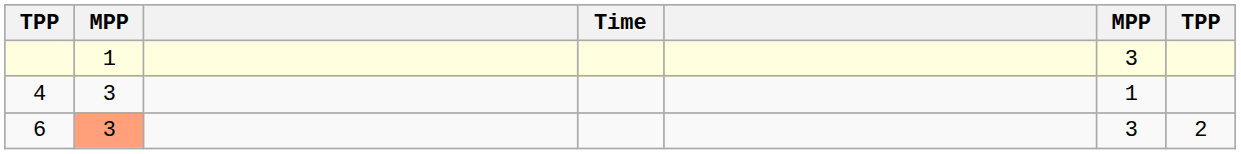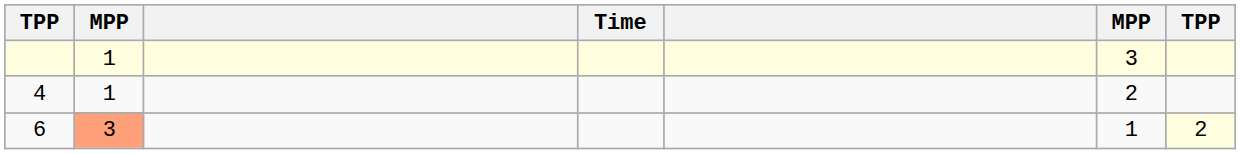4 | column 2: 3 -> 1
4 | column 6: 1 -> 2
6 | column 6: 3 -> 1
6 | column 7: no background -> lightyellow background
